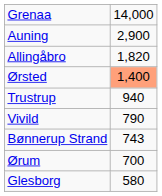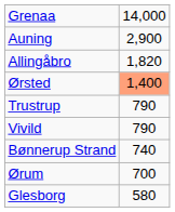Trustrup | column 2: 940 -> 790
Bønnerup Strand | column 2: 743 -> 740
